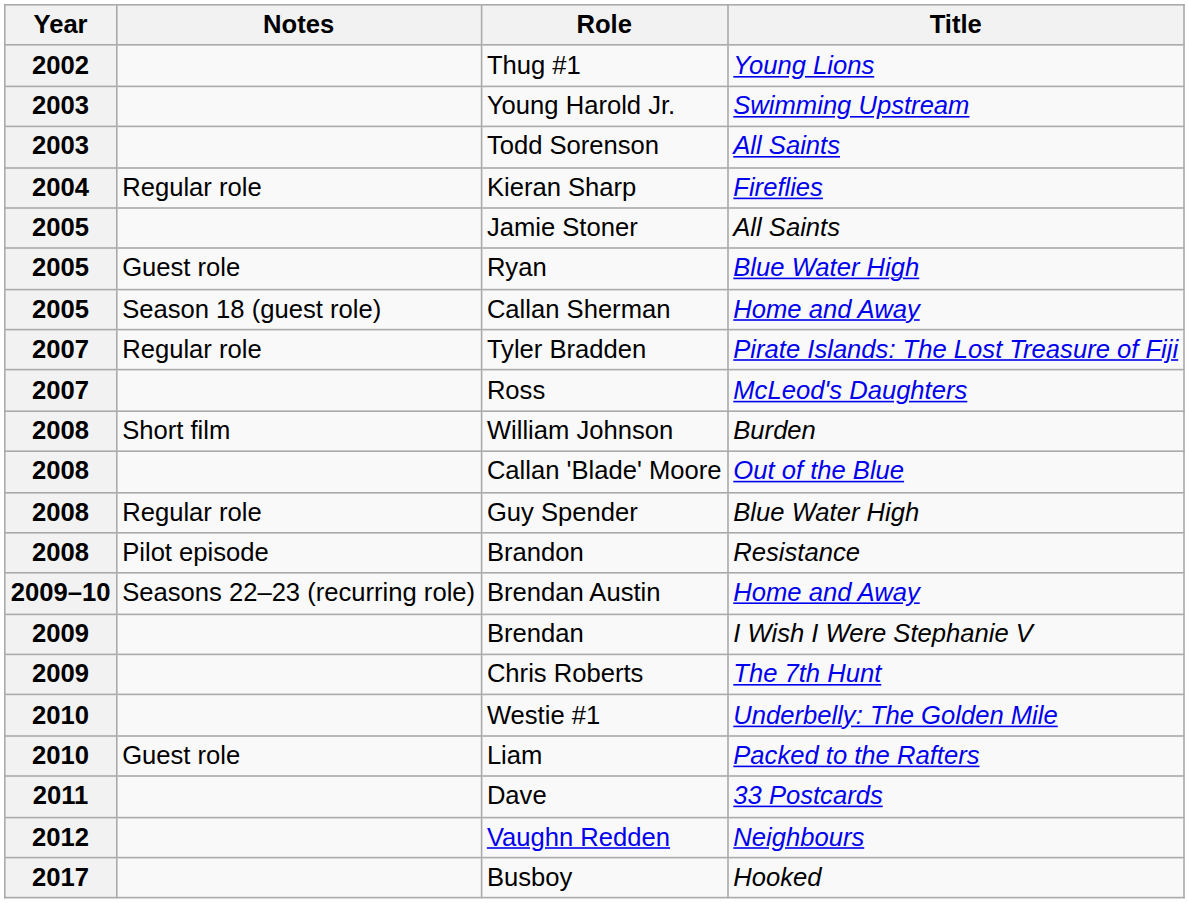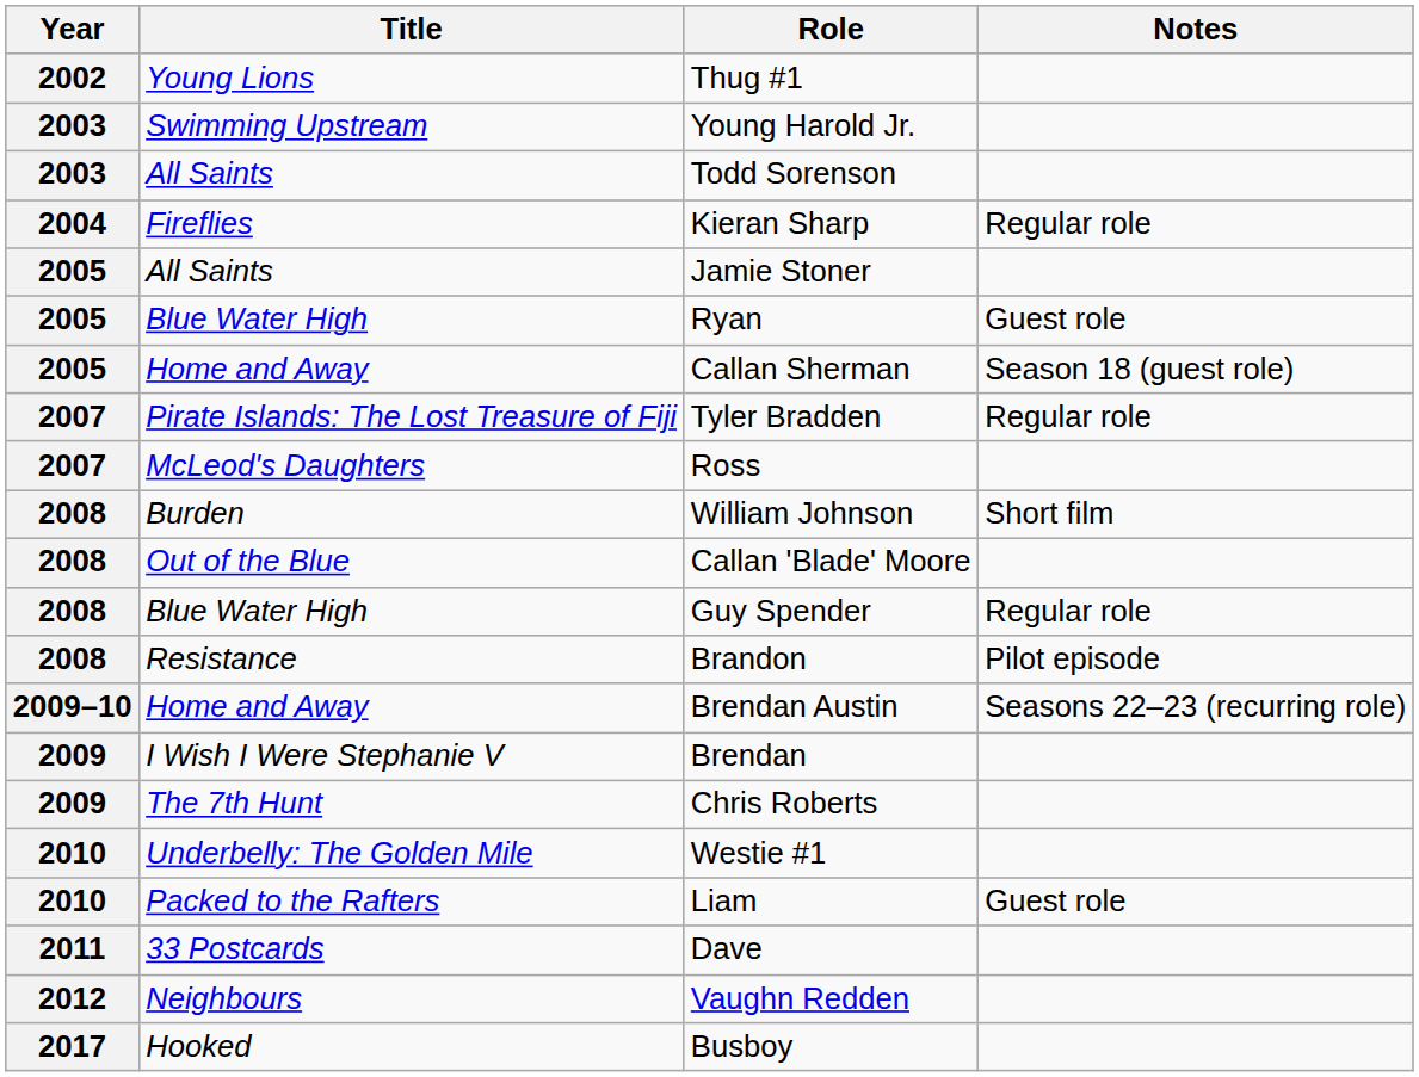columns swapped: Title <-> Notes
